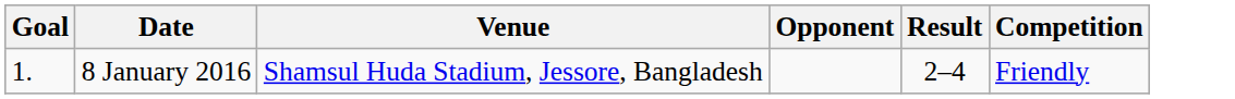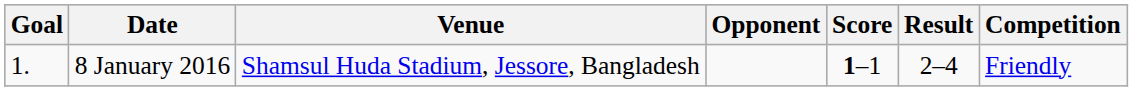+ column: Score | 1–1
